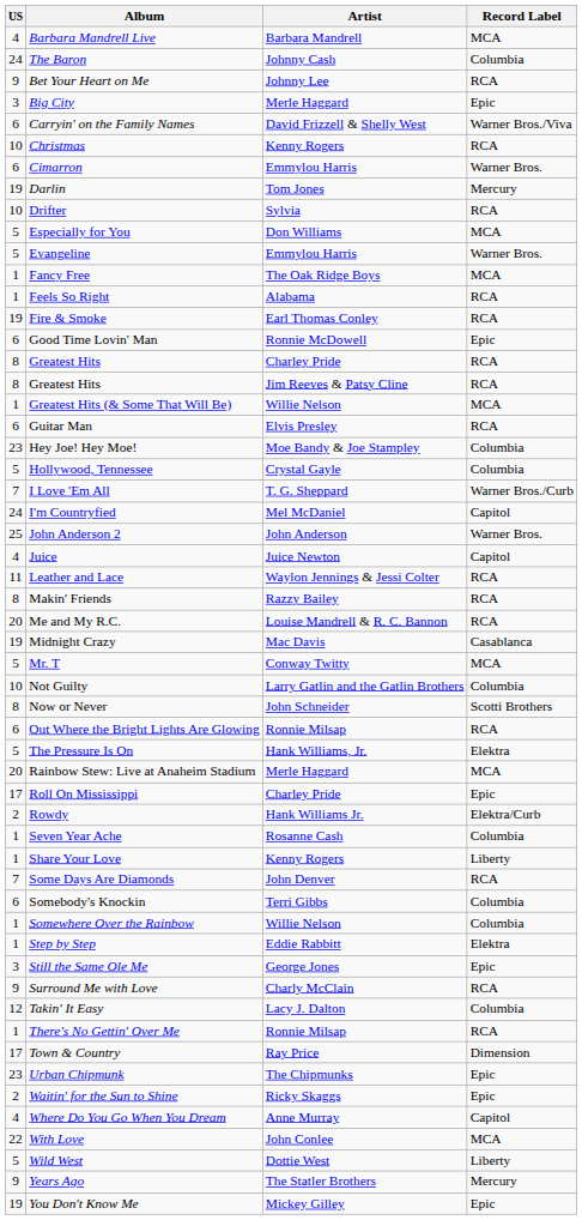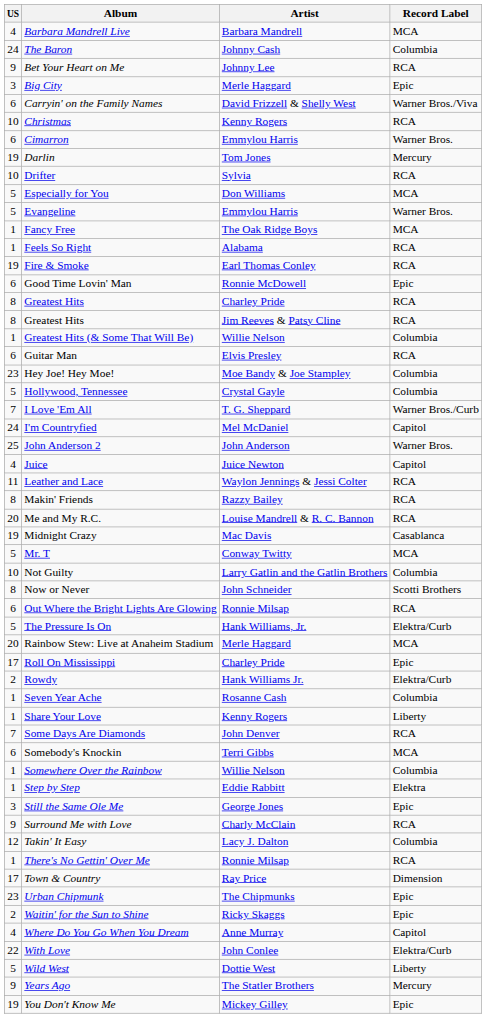Greatest Hits (& Some That Will Be) | Record Label: MCA -> Columbia
The Pressure Is On | Record Label: Elektra -> Elektra/Curb
Somebody's Knockin | Record Label: Columbia -> MCA
With Love | Record Label: MCA -> Elektra/Curb
